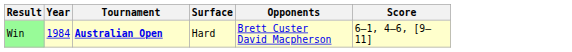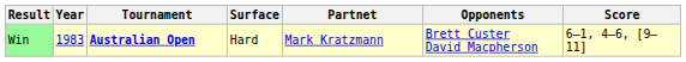+ column: Partnet | Mark Kratzmann
Win | Year: 1984 -> 1983
